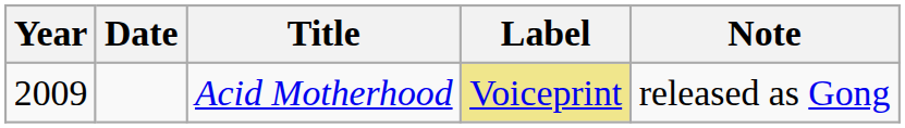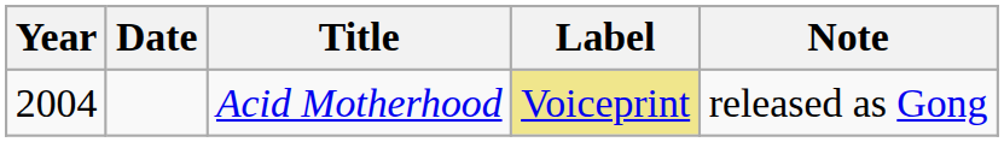Acid Motherhood | Year: 2009 -> 2004
